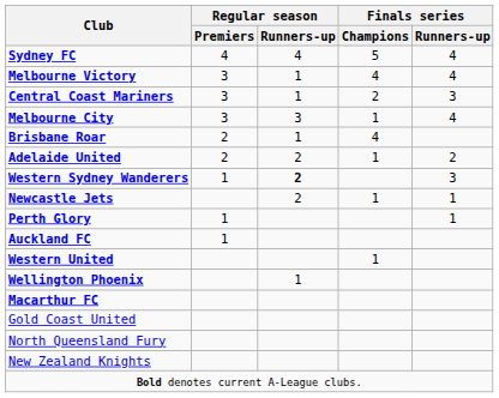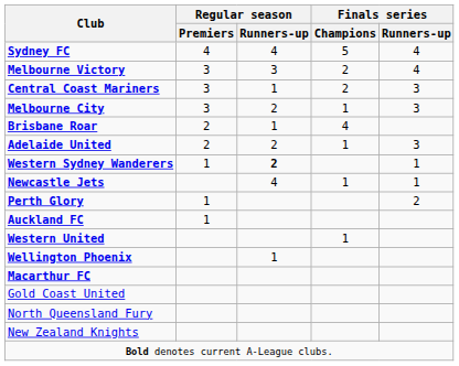Melbourne Victory | Regular season / Runners-up: 1 -> 3
Melbourne Victory | Finals series / Champions: 4 -> 2
Melbourne City | Regular season / Runners-up: 3 -> 2
Melbourne City | Finals series / Runners-up: 4 -> 3
Adelaide United | Finals series / Runners-up: 2 -> 3
Western Sydney Wanderers | Finals series / Runners-up: 3 -> 1
Newcastle Jets | Regular season / Runners-up: 2 -> 4
Perth Glory | Finals series / Runners-up: 1 -> 2
